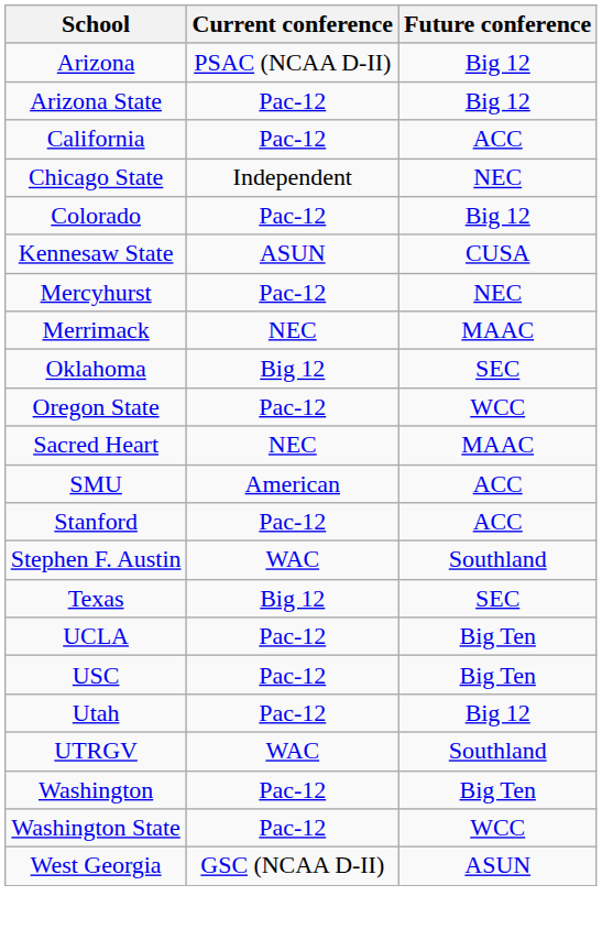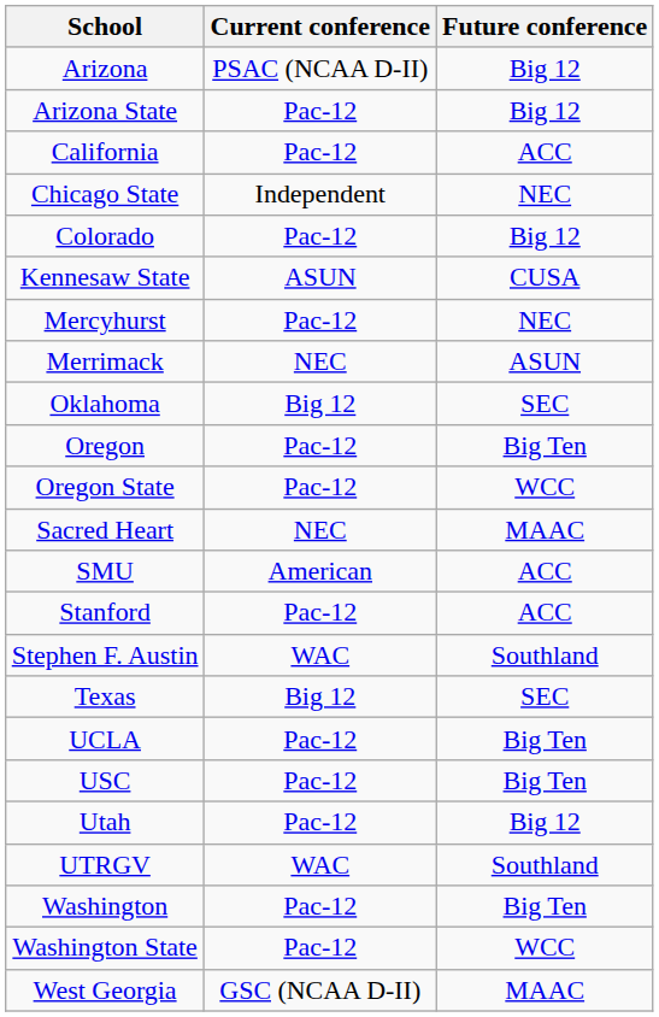Merrimack | Future conference: MAAC -> ASUN
+ row: Oregon | Pac-12 | Big Ten
West Georgia | Future conference: ASUN -> MAAC
